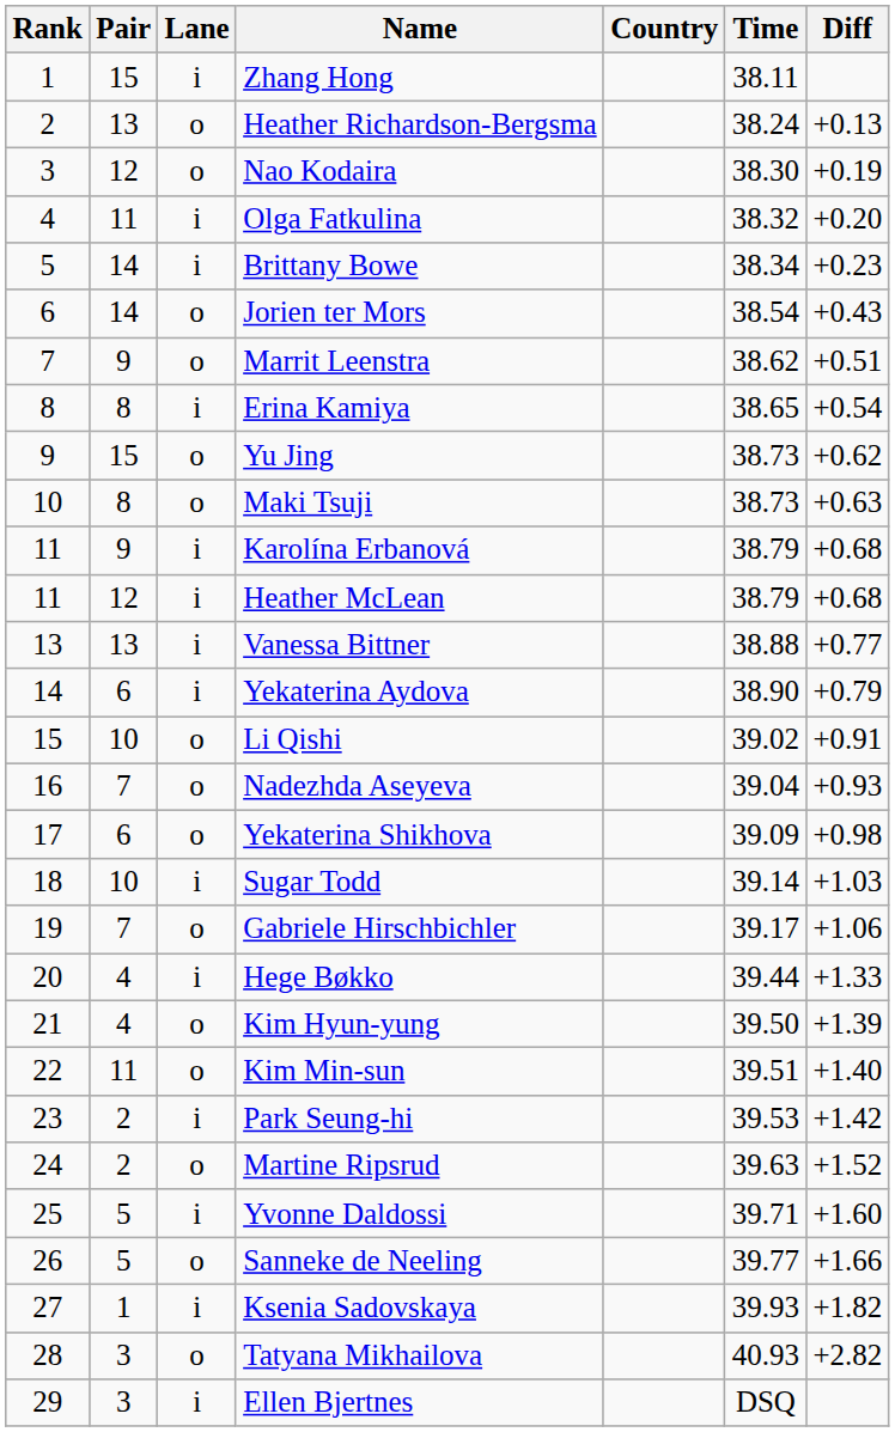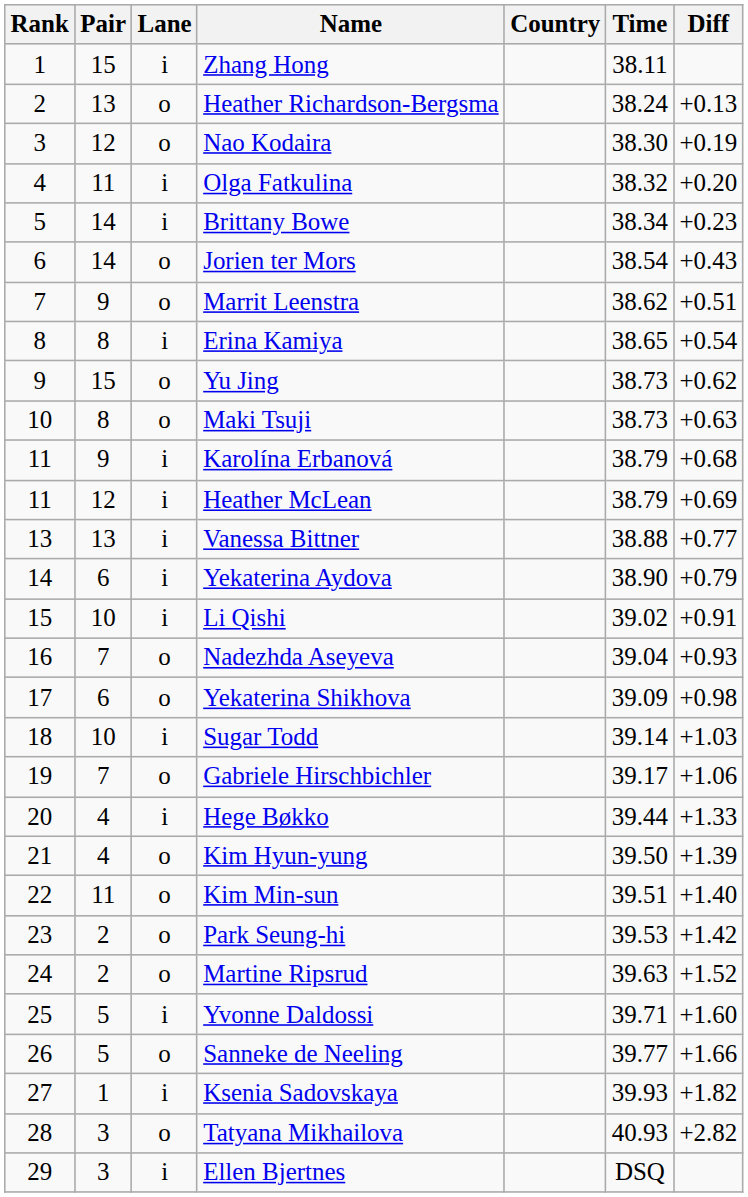Heather McLean | Diff: +0.68 -> +0.69
Li Qishi | Lane: o -> i
Park Seung-hi | Lane: i -> o
